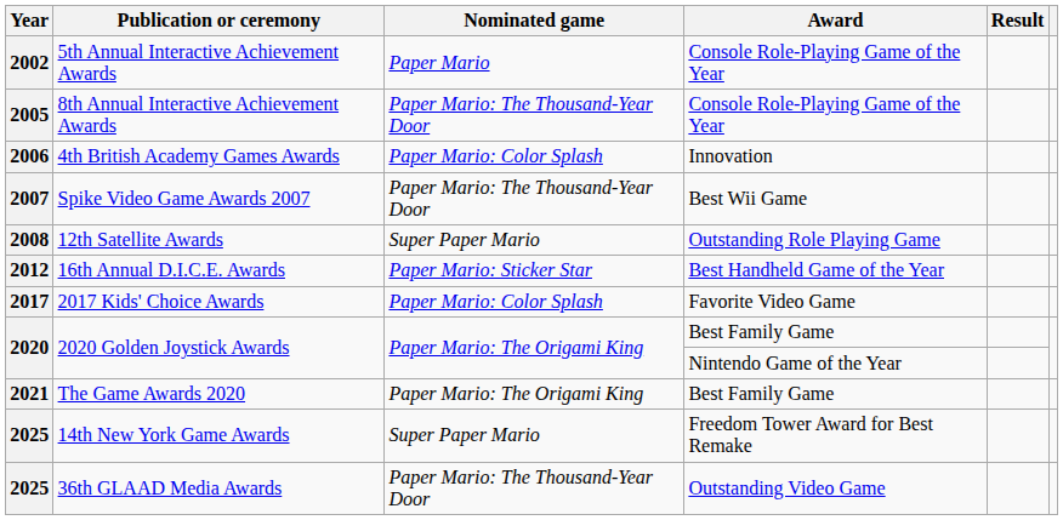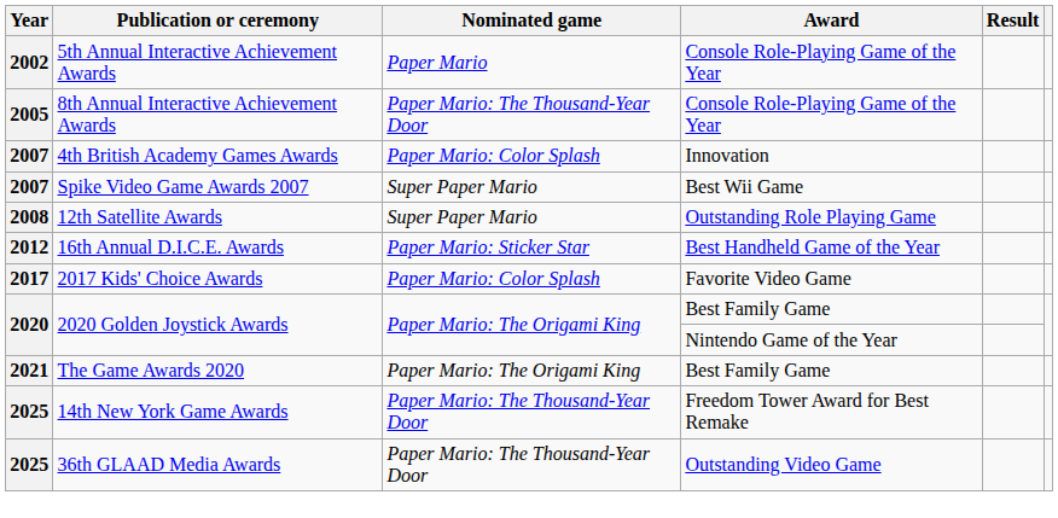4th British Academy Games Awards | Year: 2006 -> 2007
Spike Video Game Awards 2007 | Nominated game: Paper Mario: The Thousand-Year Door -> Super Paper Mario
14th New York Game Awards | Nominated game: Super Paper Mario -> Paper Mario: The Thousand-Year Door
